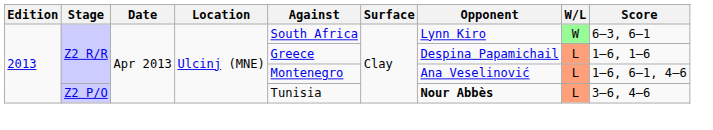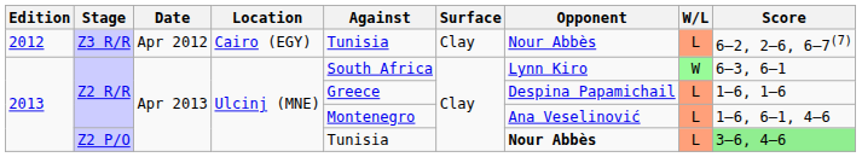+ row: 2012 | Z3 R/R | Apr 2012 | Cairo (EGY) | Tunisia | Clay | Nour Abbès | L | 6–2, 2–6, 6–7(7)
Z2 P/O | Score: no background -> lightgreen background
